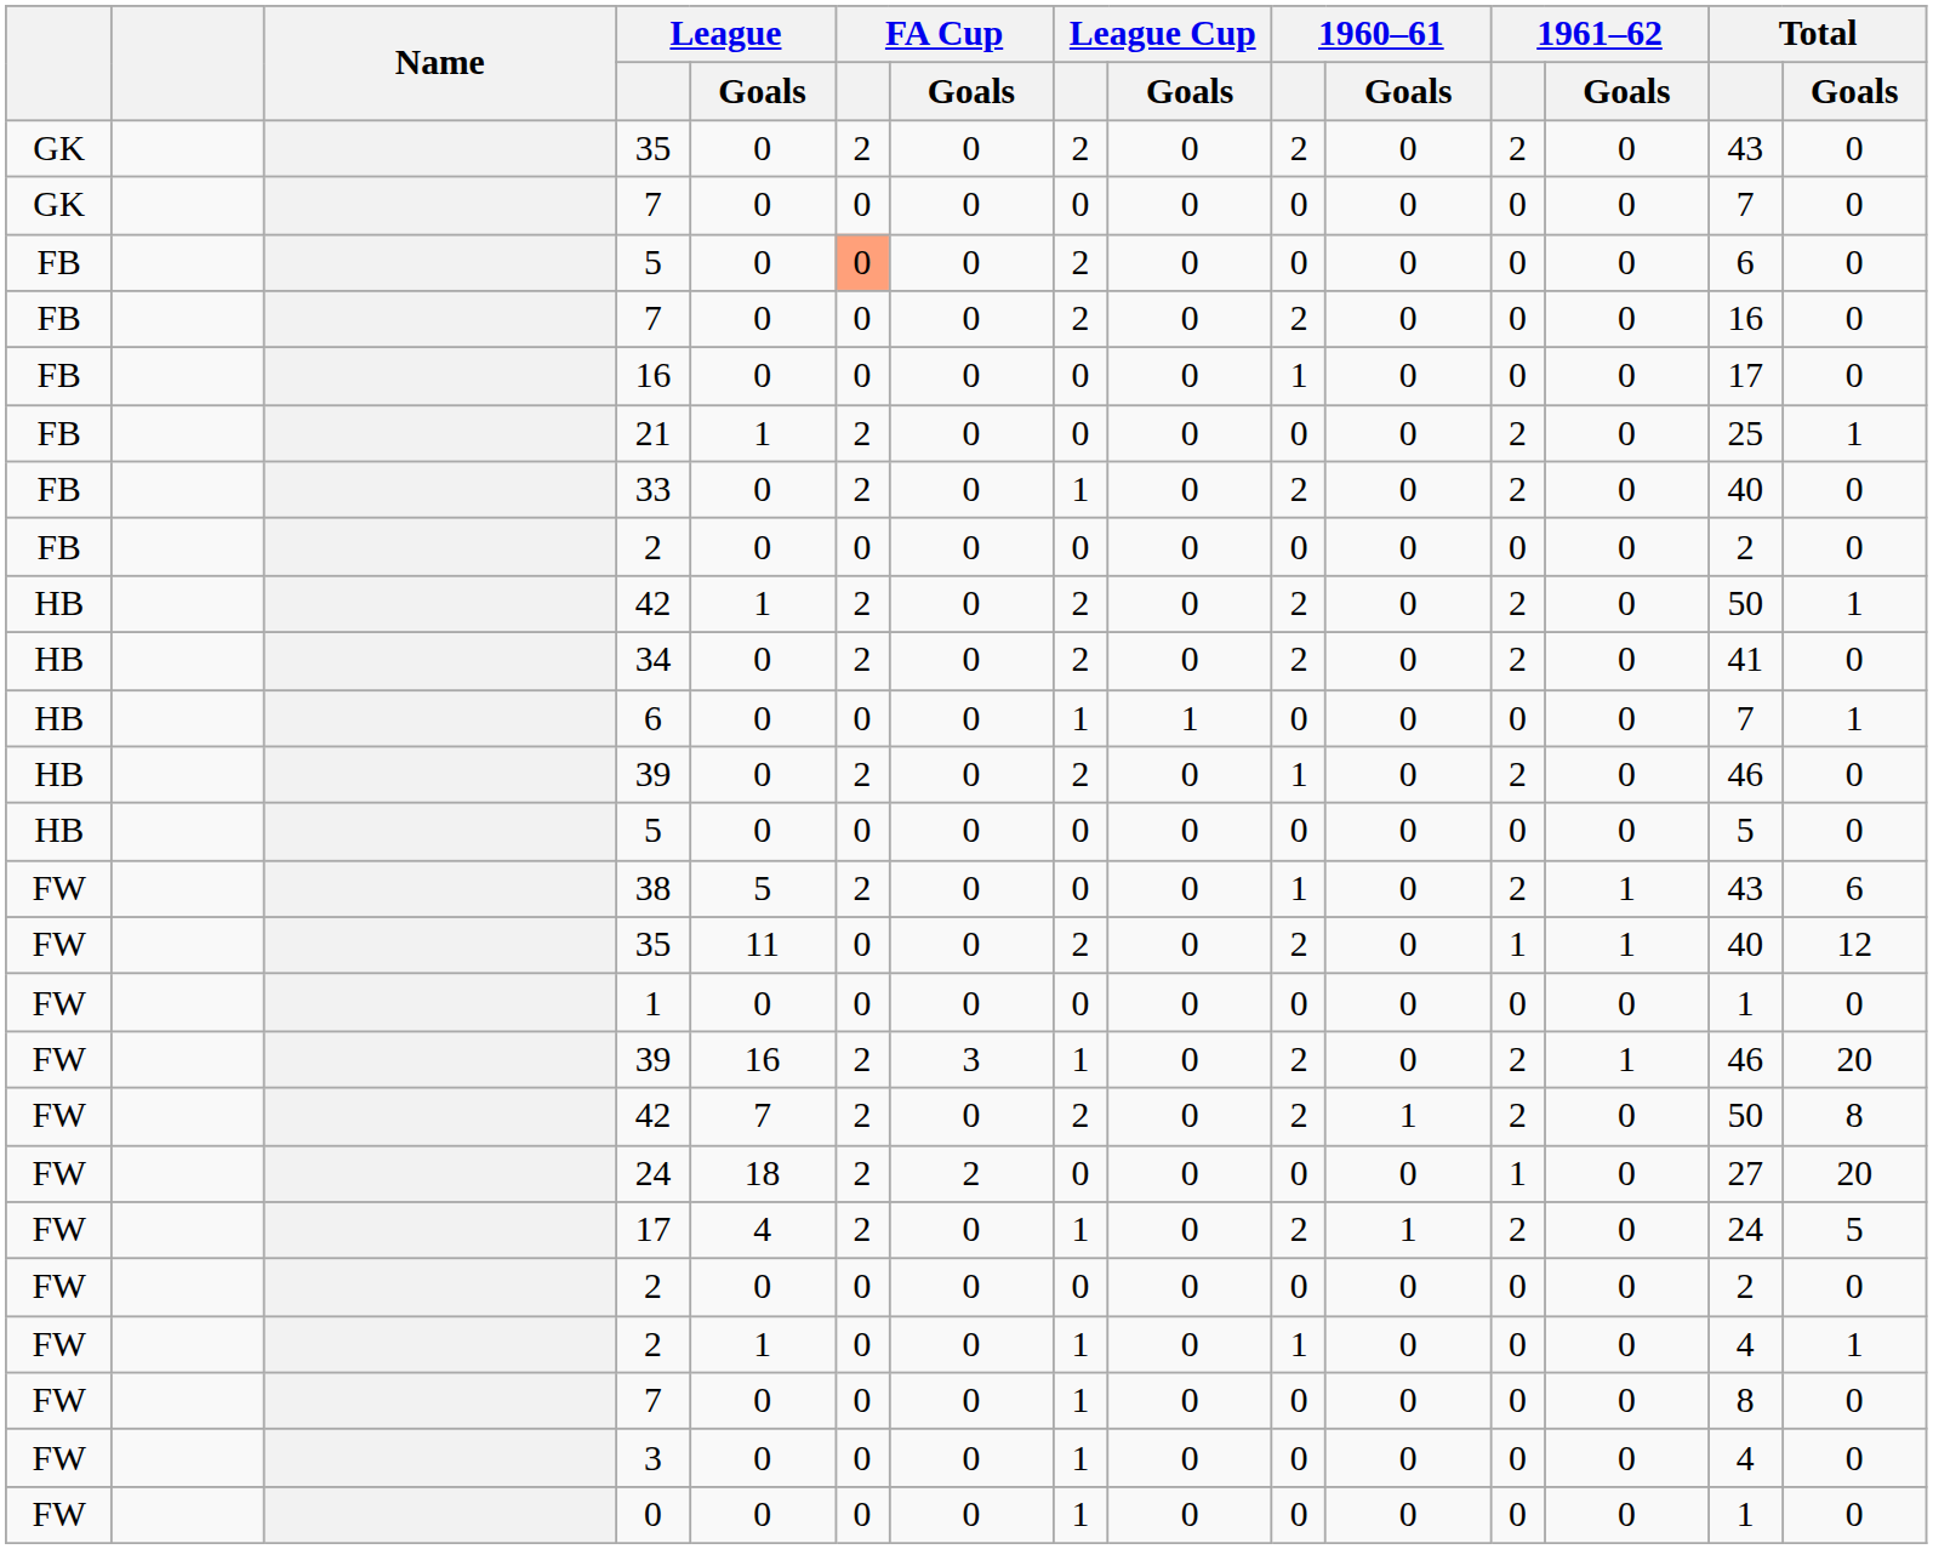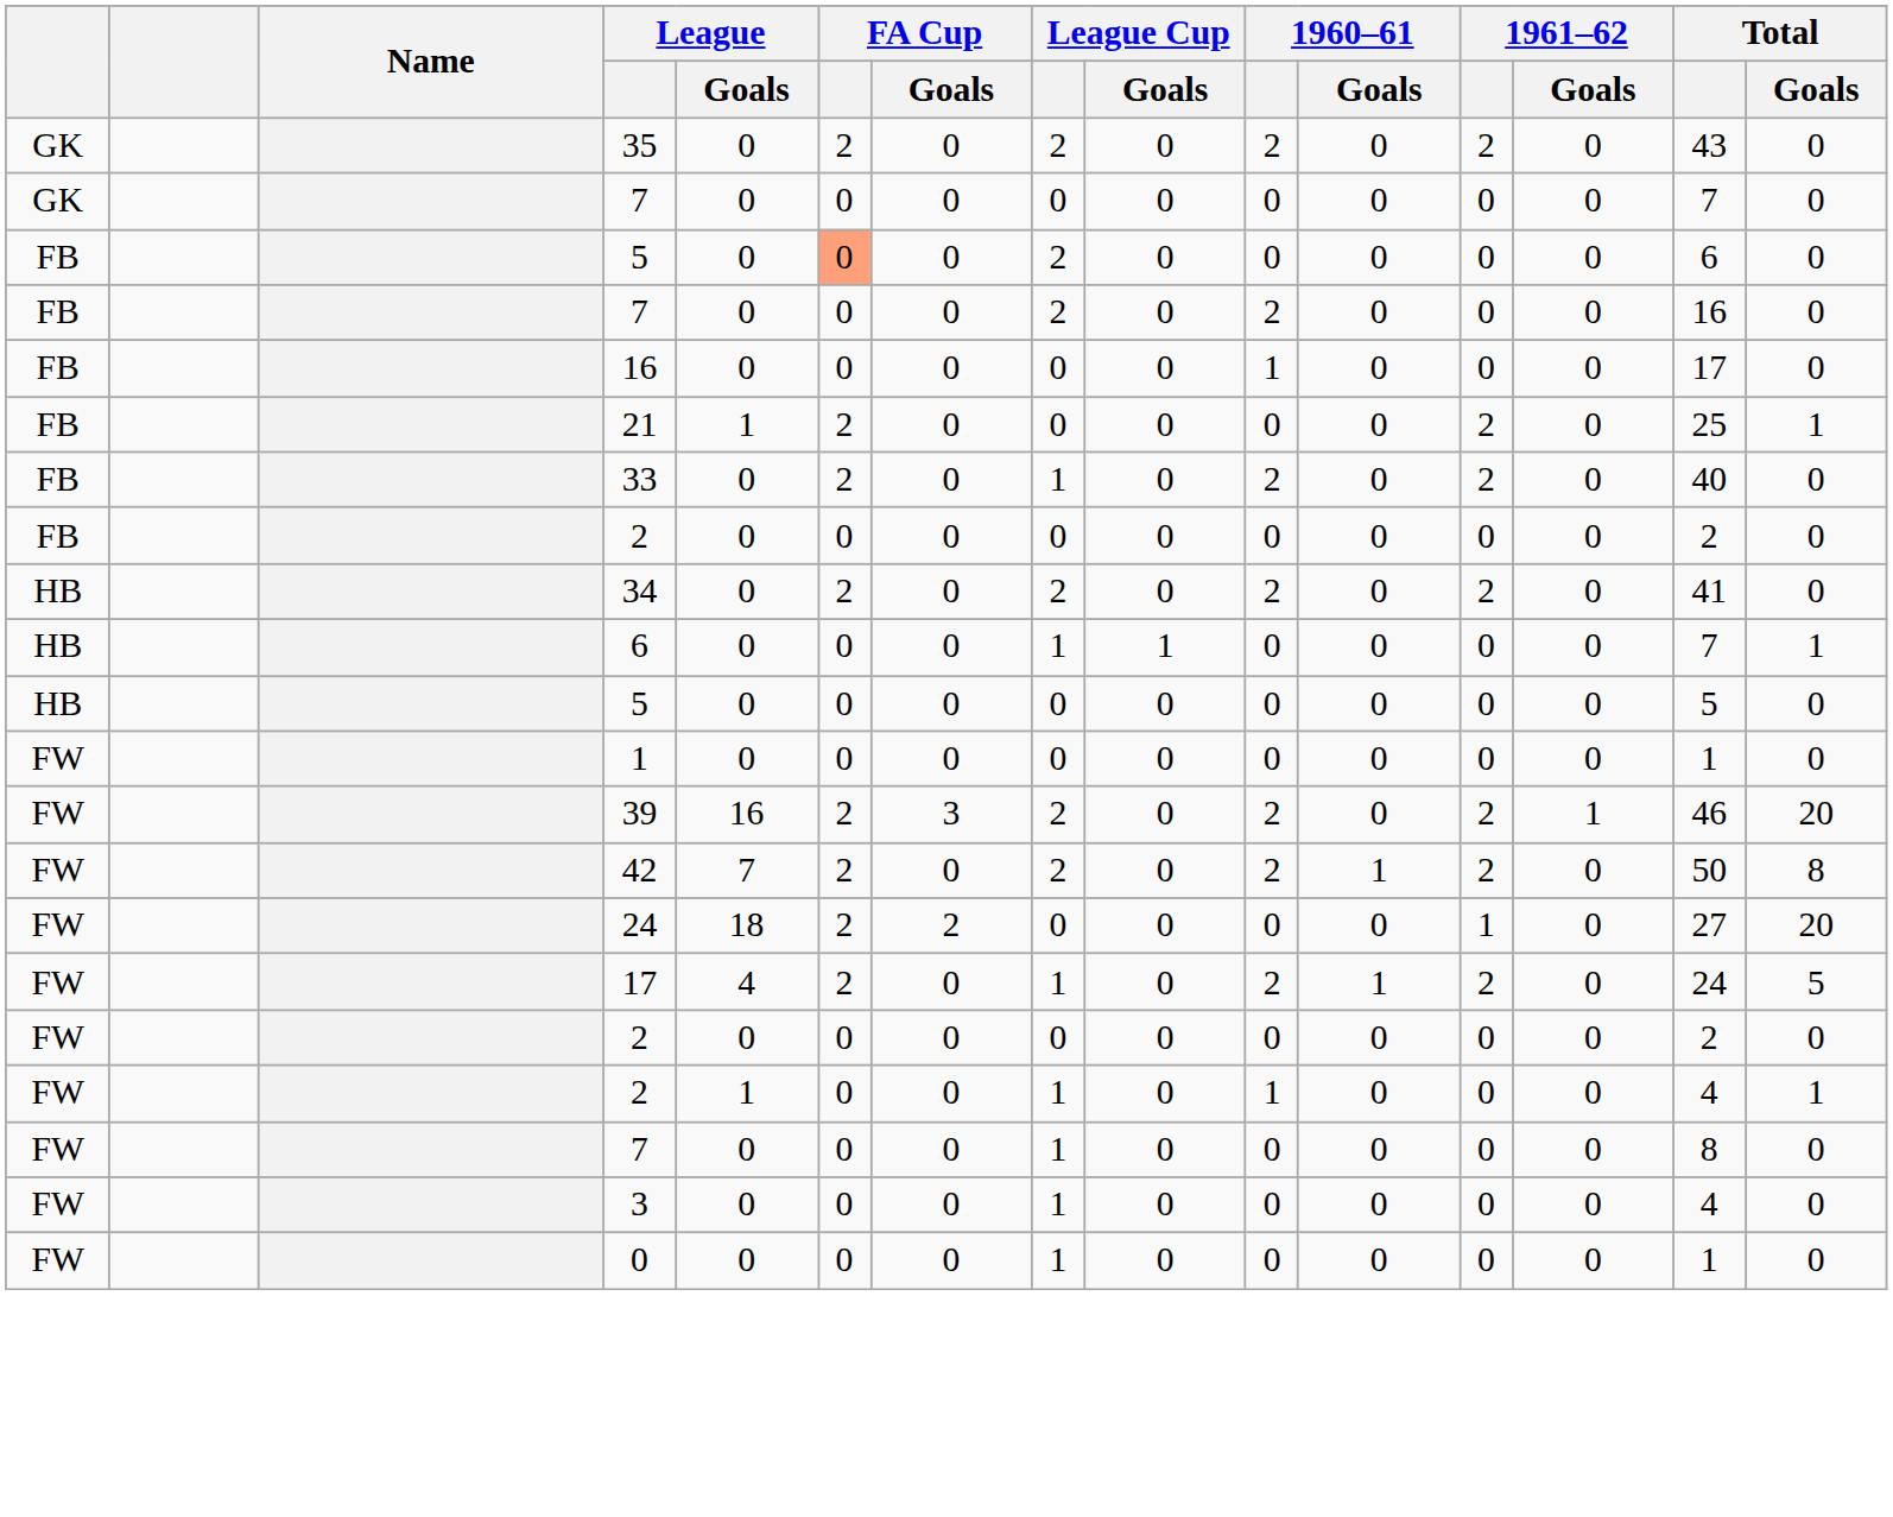- row: HB | 42 | 1 | 2 | 0 | 2 | 0 | 2 | 0 | 2 | 0 | 50 | 1
- row: HB | 39 | 0 | 2 | 0 | 2 | 0 | 1 | 0 | 2 | 0 | 46 | 0
- row: FW | 38 | 5 | 2 | 0 | 0 | 0 | 1 | 0 | 2 | 1 | 43 | 6
- row: FW | 35 | 11 | 0 | 0 | 2 | 0 | 2 | 0 | 1 | 1 | 40 | 12
FW / 39 | League Cup: 1 -> 2
